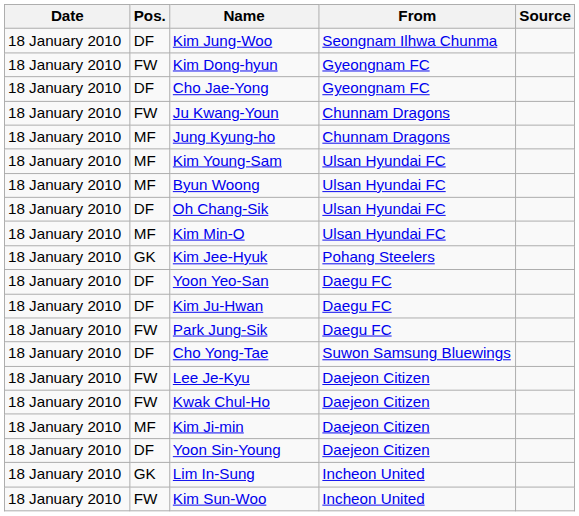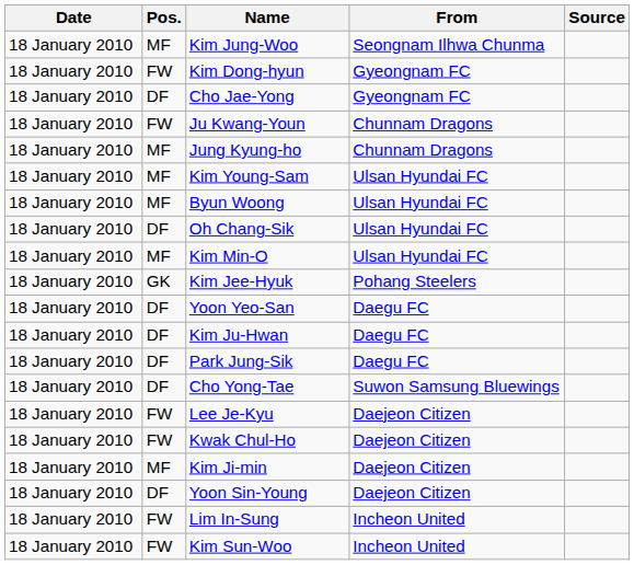Kim Jung-Woo | Pos.: DF -> MF
Park Jung-Sik | Pos.: FW -> DF
Lim In-Sung | Pos.: GK -> FW
